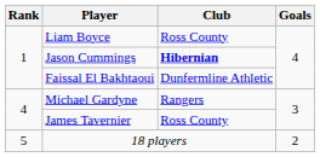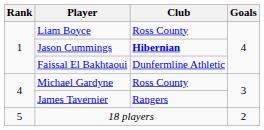Michael Gardyne | Club: Rangers -> Ross County
James Tavernier | Club: Ross County -> Rangers
